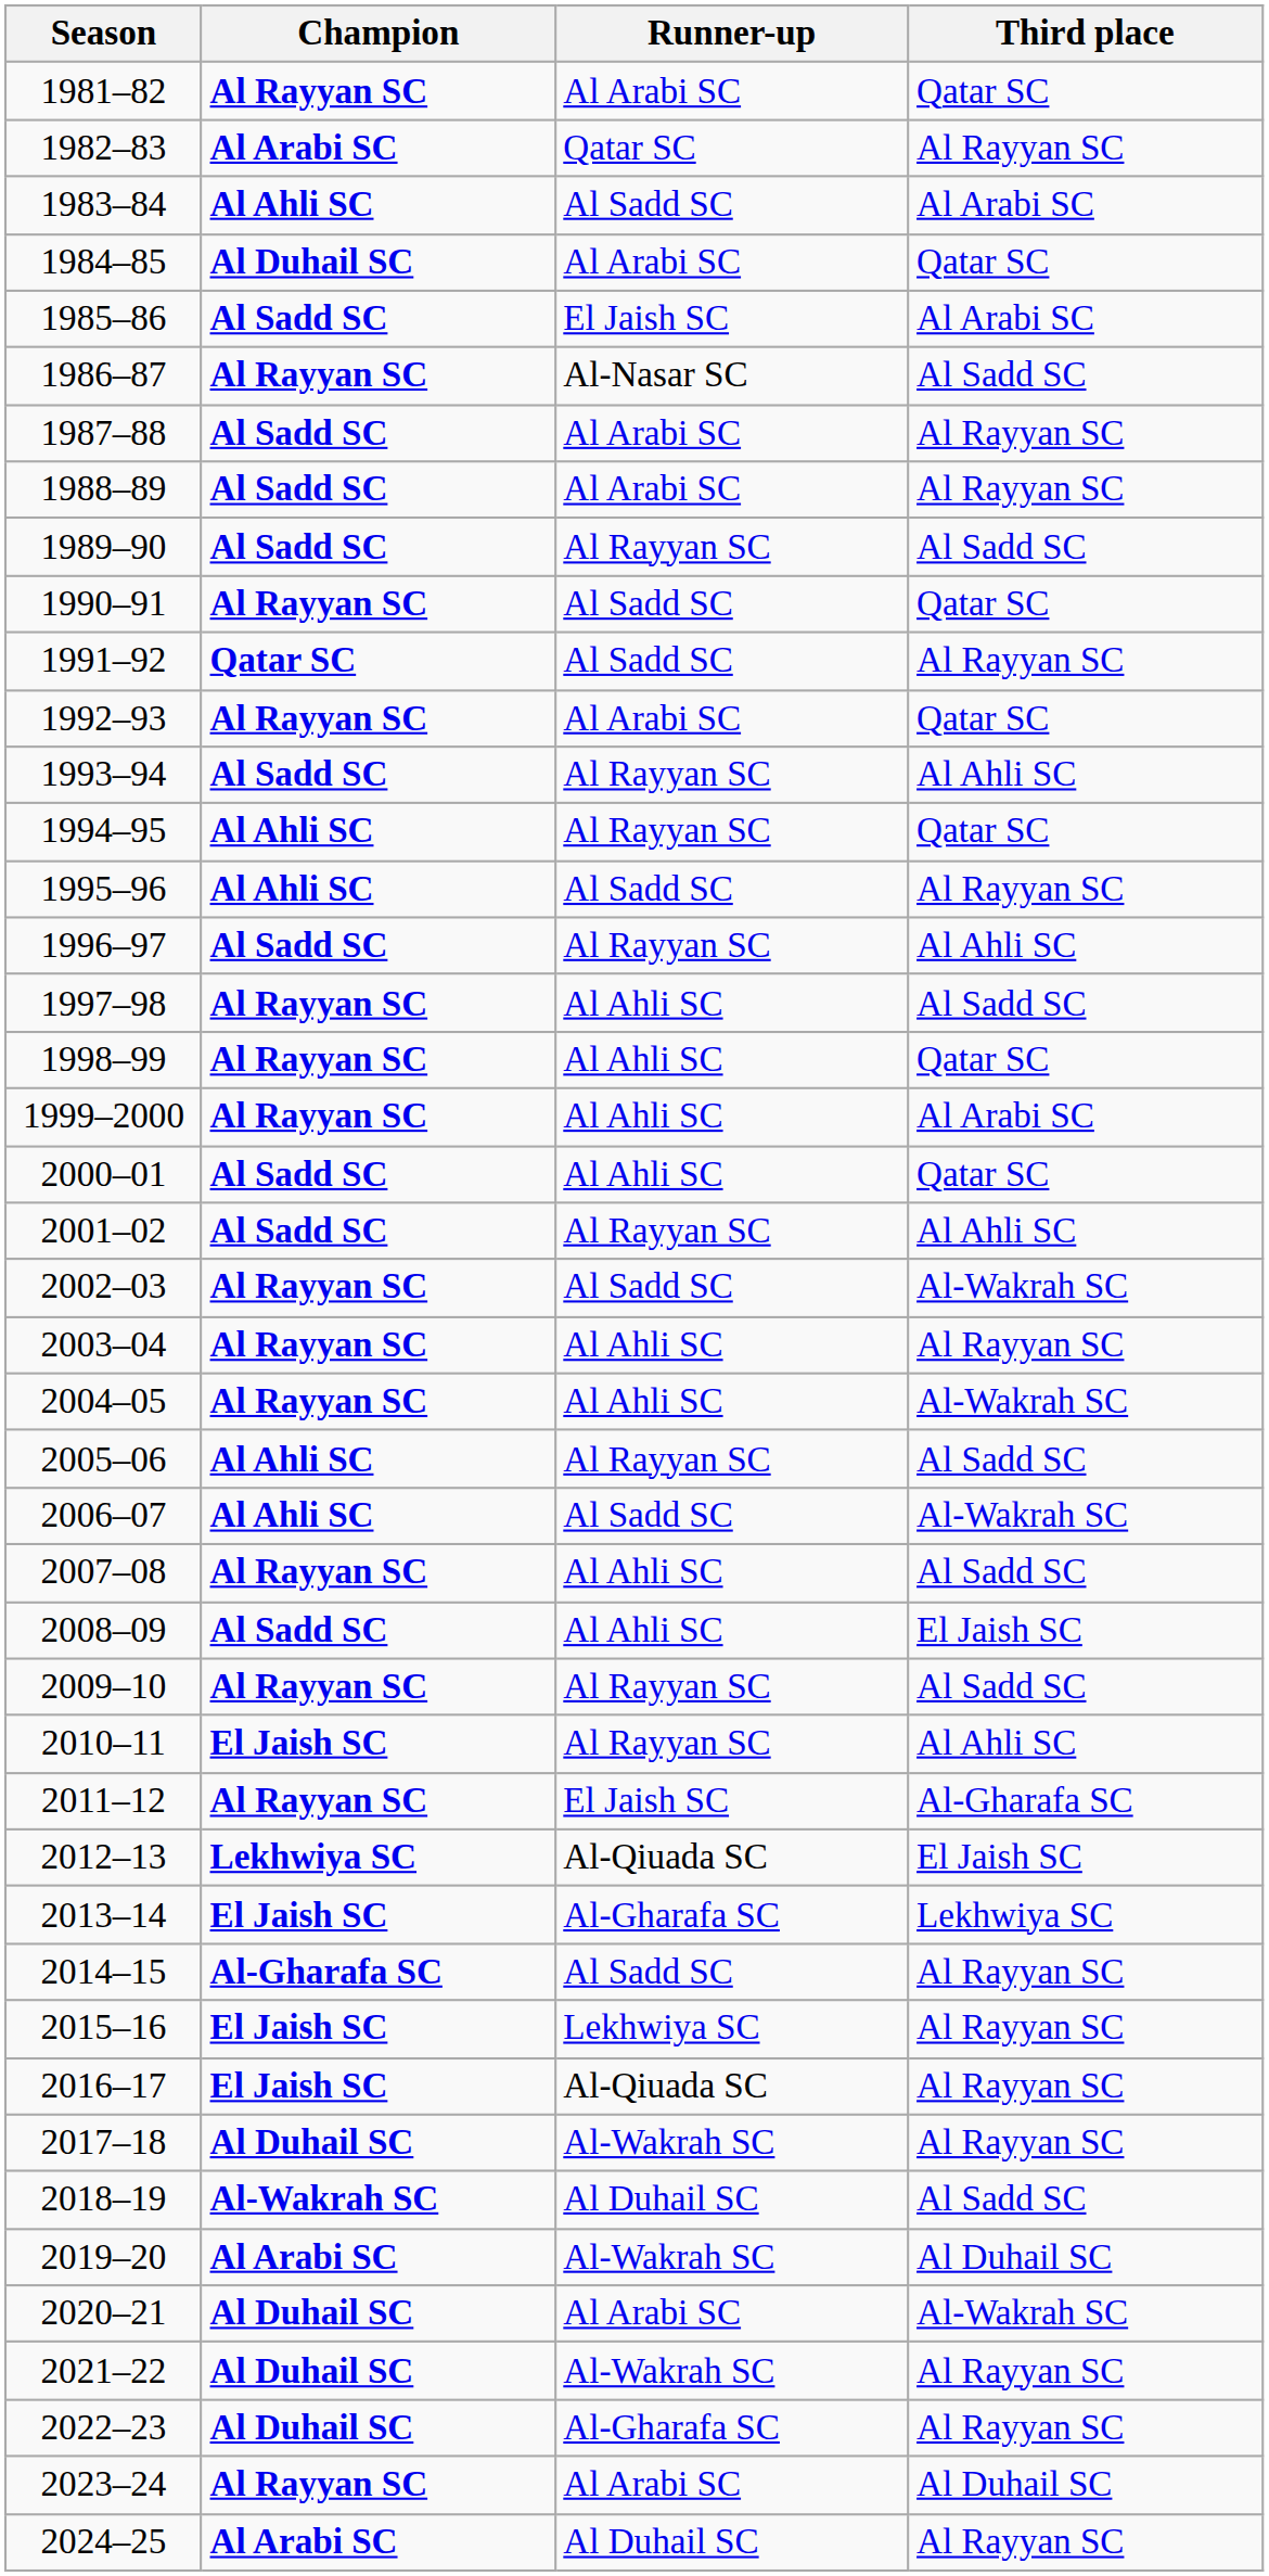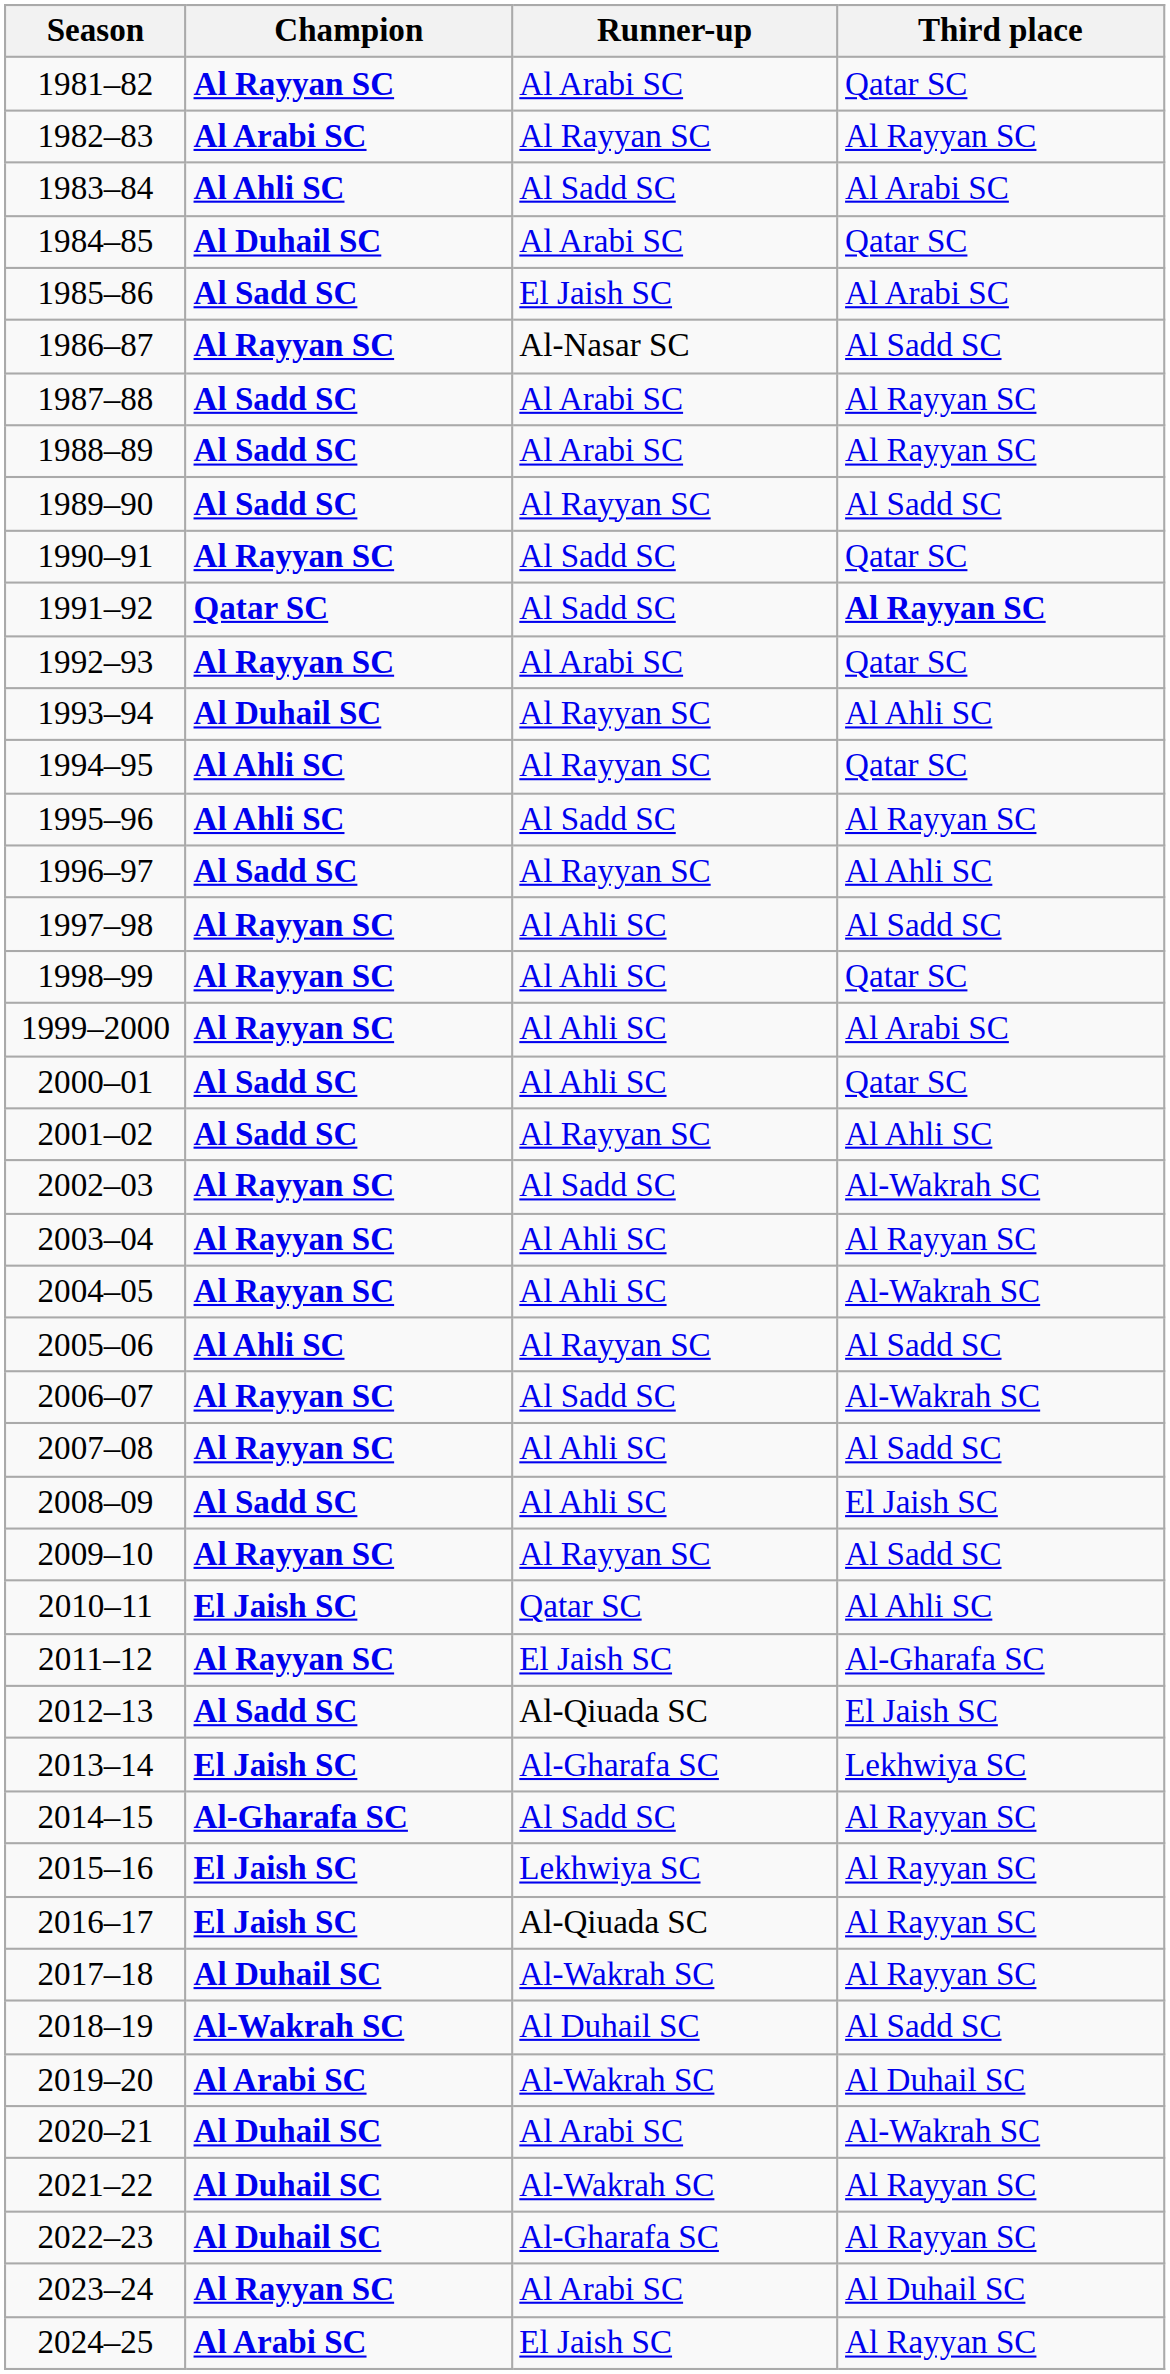1982–83 | Runner-up: Qatar SC -> Al Rayyan SC
1991–92 | Third place: normal -> bold
1993–94 | Champion: Al Sadd SC -> Al Duhail SC
2006–07 | Champion: Al Ahli SC -> Al Rayyan SC
2010–11 | Runner-up: Al Rayyan SC -> Qatar SC
2012–13 | Champion: Lekhwiya SC -> Al Sadd SC
2024–25 | Runner-up: Al Duhail SC -> El Jaish SC
